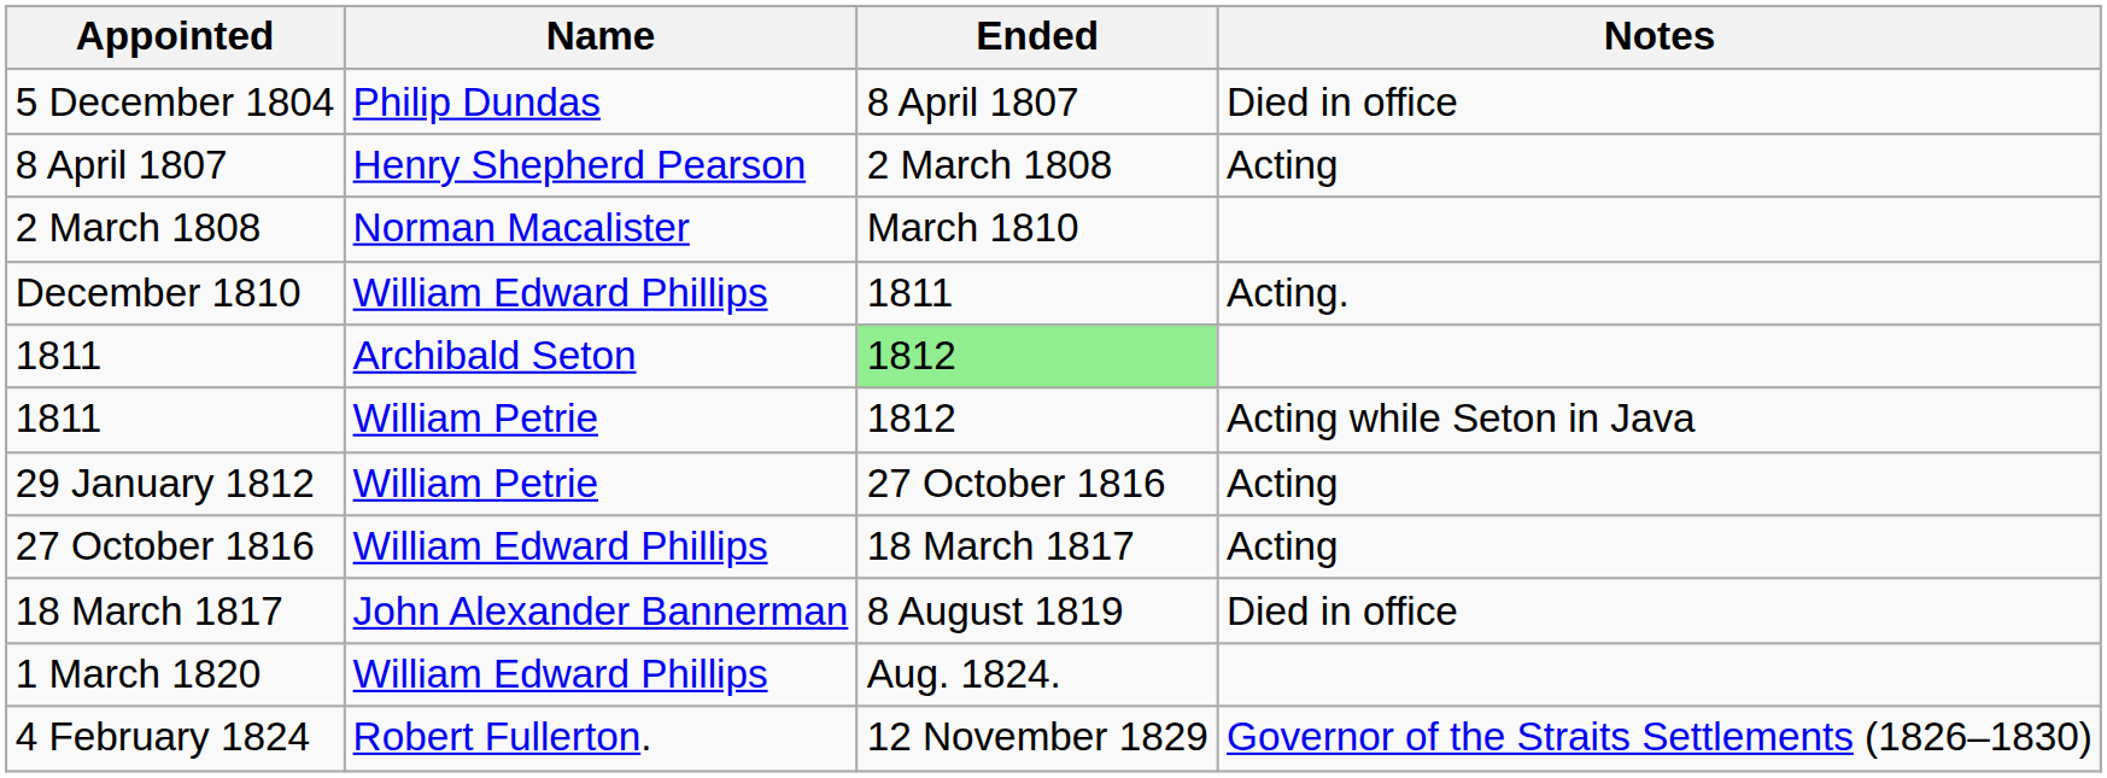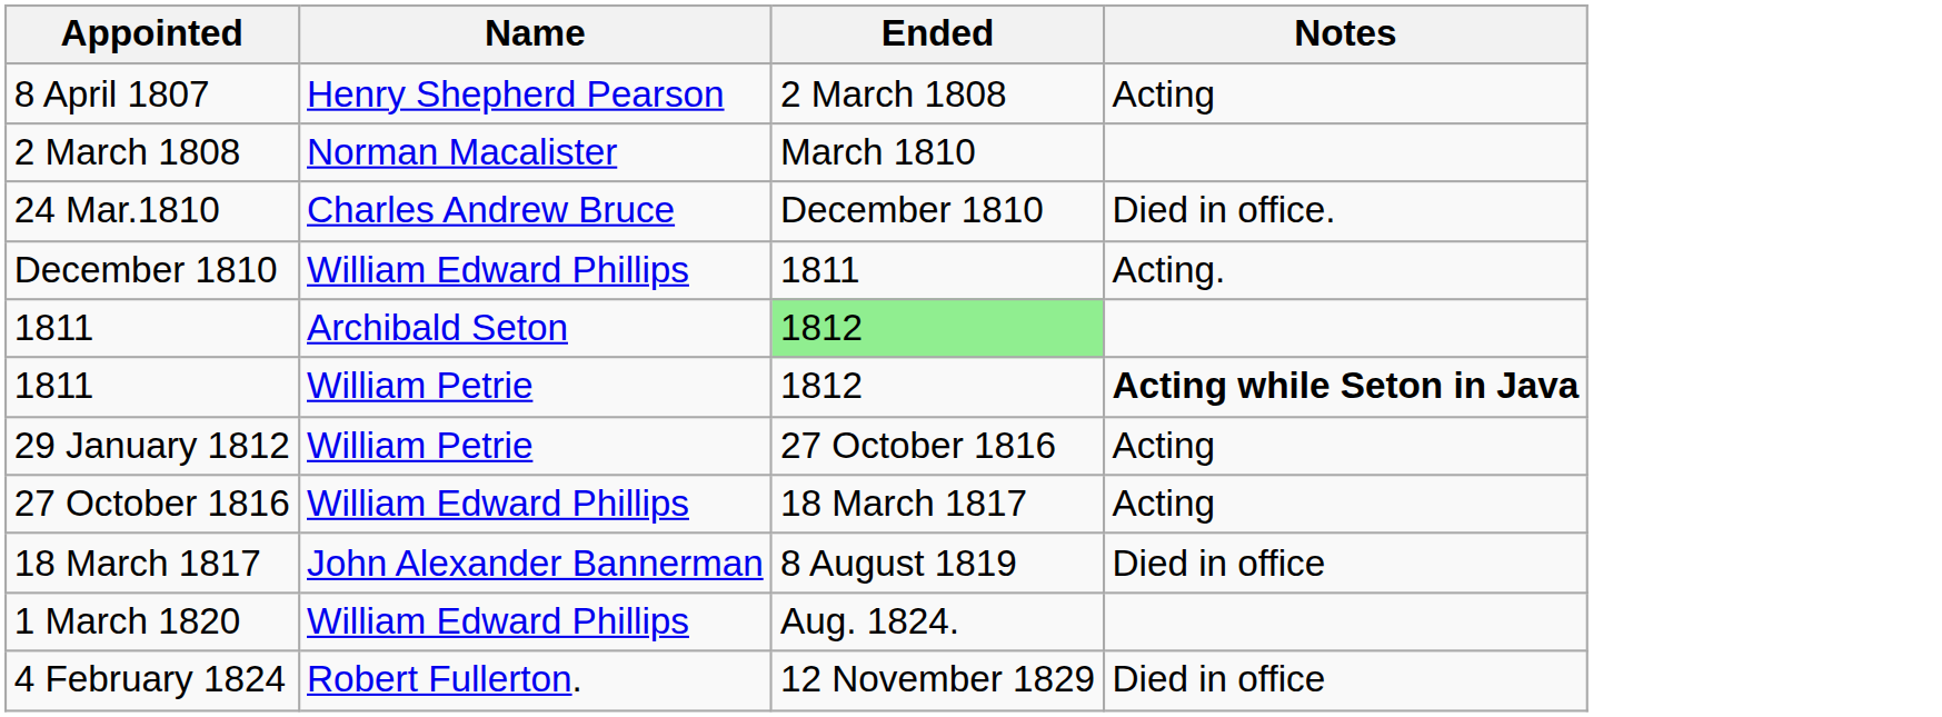- row: 5 December 1804 | Philip Dundas | 8 April 1807 | Died in office
+ row: 24 Mar.1810 | Charles Andrew Bruce | December 1810 | Died in office.
1811 / William Petrie | Notes: normal -> bold
4 February 1824 | Notes: Governor of the Straits Settlements (1826–1830) -> Died in office
